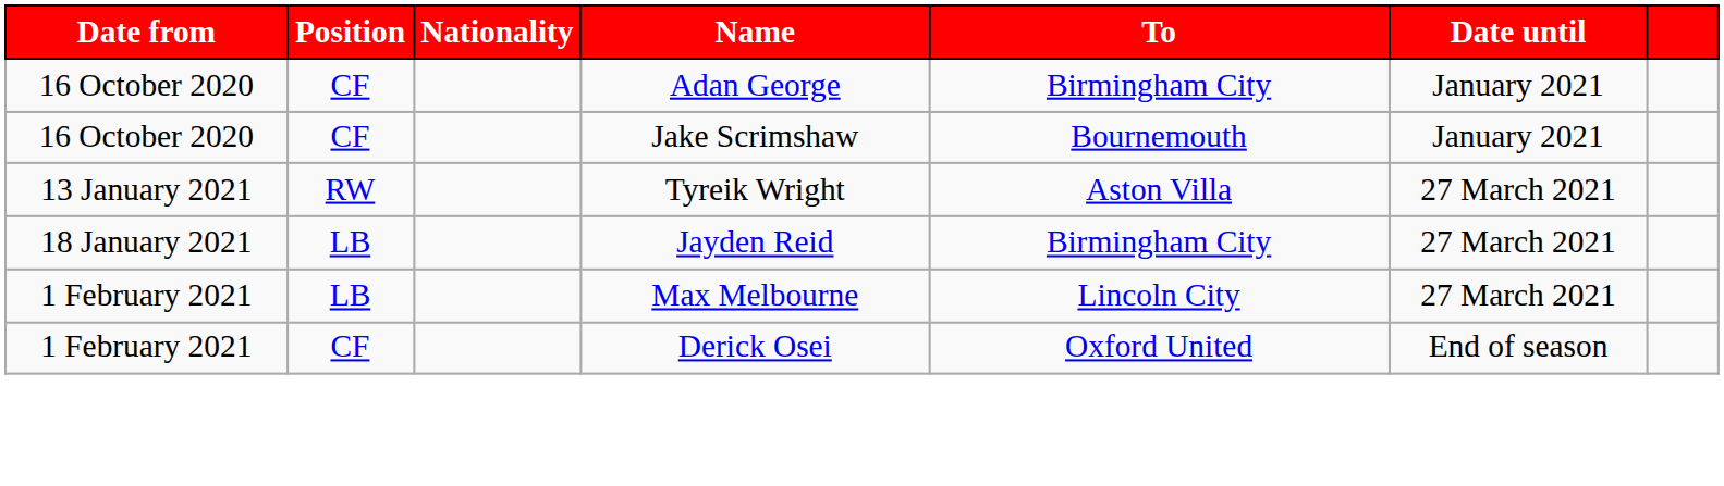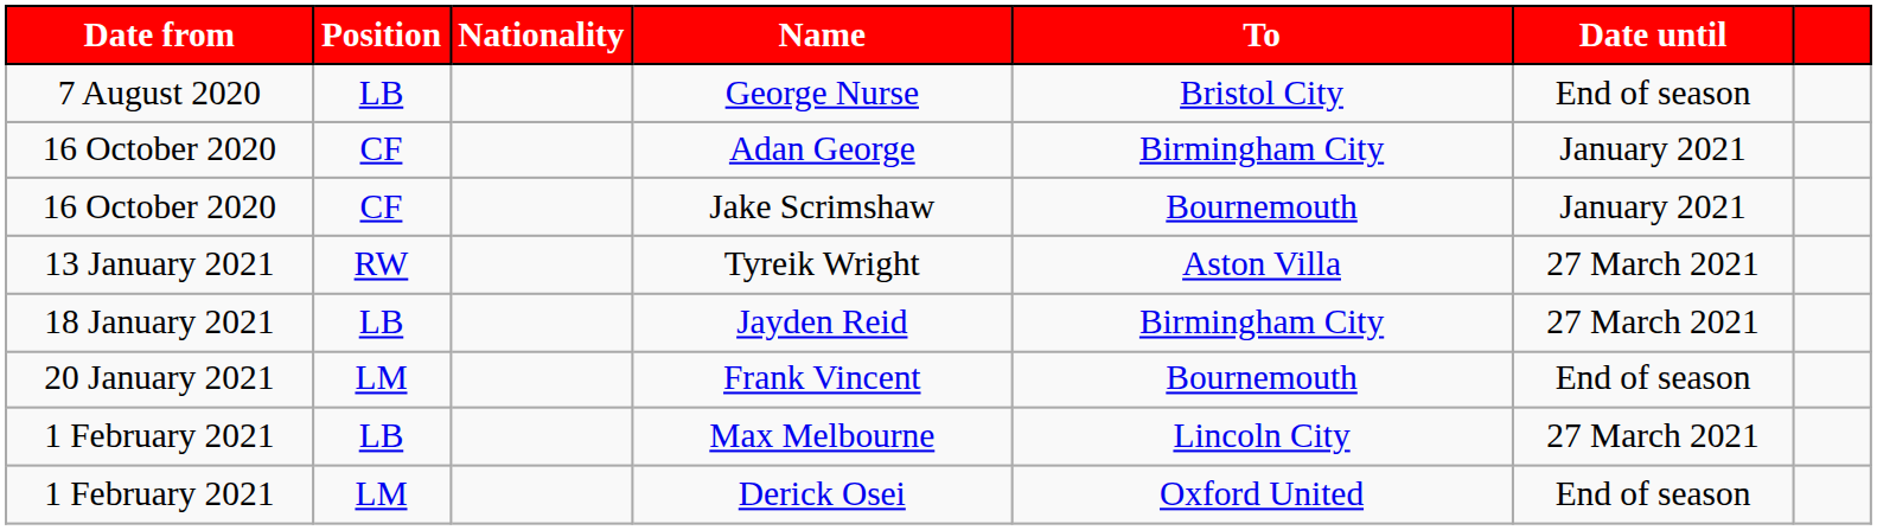+ row: 7 August 2020 | LB | George Nurse | Bristol City | End of season
+ row: 20 January 2021 | LM | Frank Vincent | Bournemouth | End of season
Derick Osei | Position: CF -> LM
